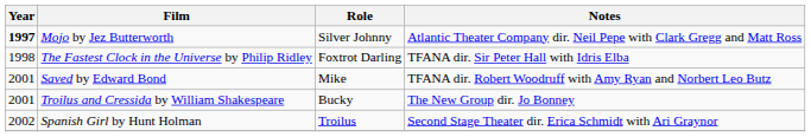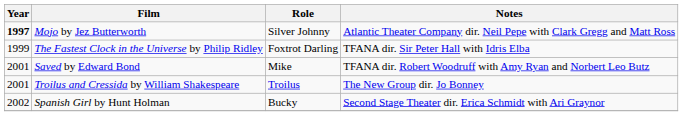The Fastest Clock in the Universe by Philip Ridley | Year: 1998 -> 1999
Troilus and Cressida by William Shakespeare | Role: Bucky -> Troilus
Spanish Girl by Hunt Holman | Role: Troilus -> Bucky
